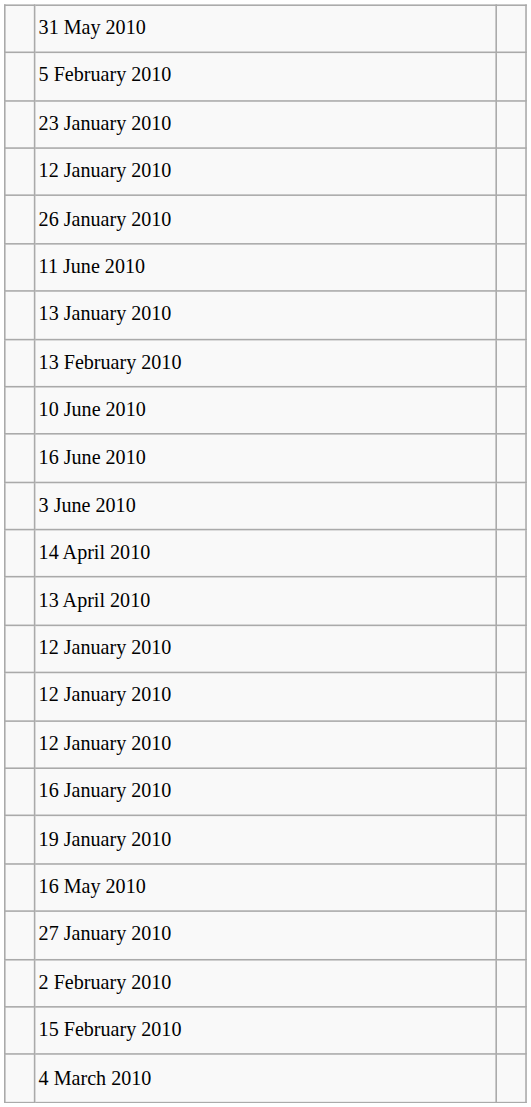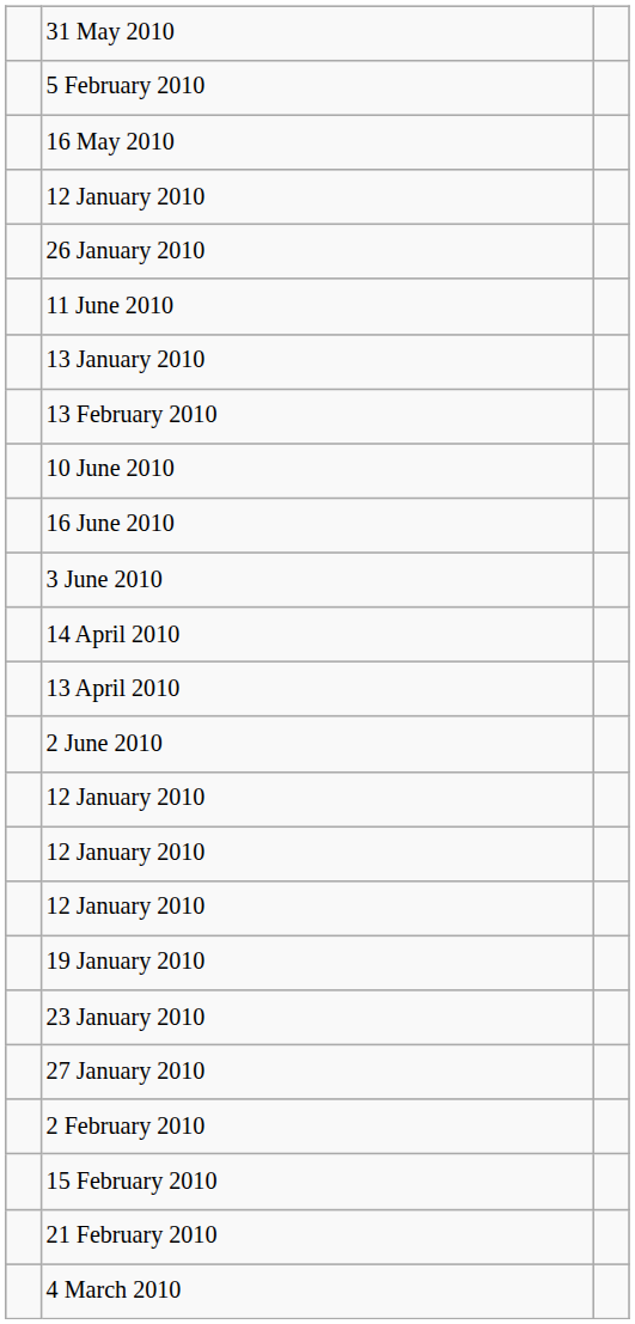rows swapped: 16 May 2010 <-> 23 January 2010
+ row: 2 June 2010
- row: 16 January 2010
+ row: 21 February 2010
